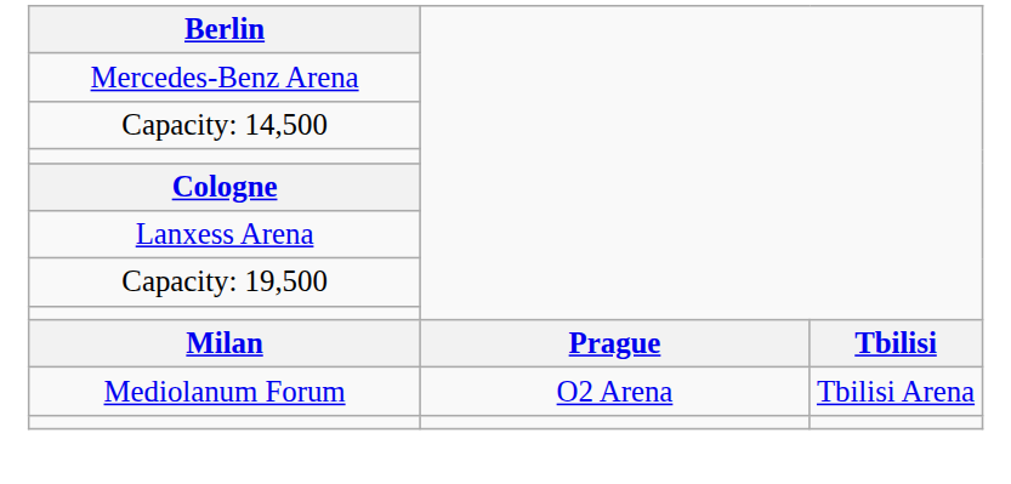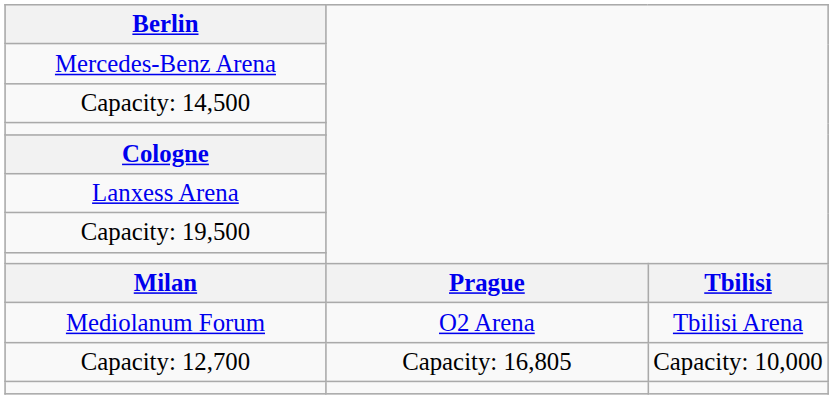+ row: Capacity: 12,700 | Capacity: 16,805 | Capacity: 10,000
